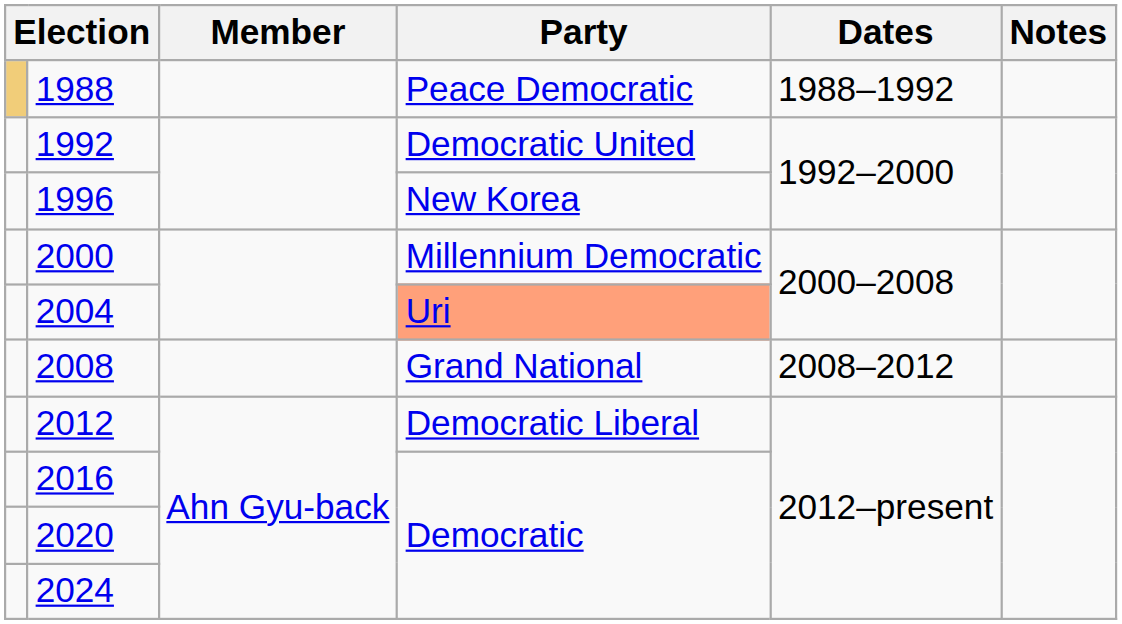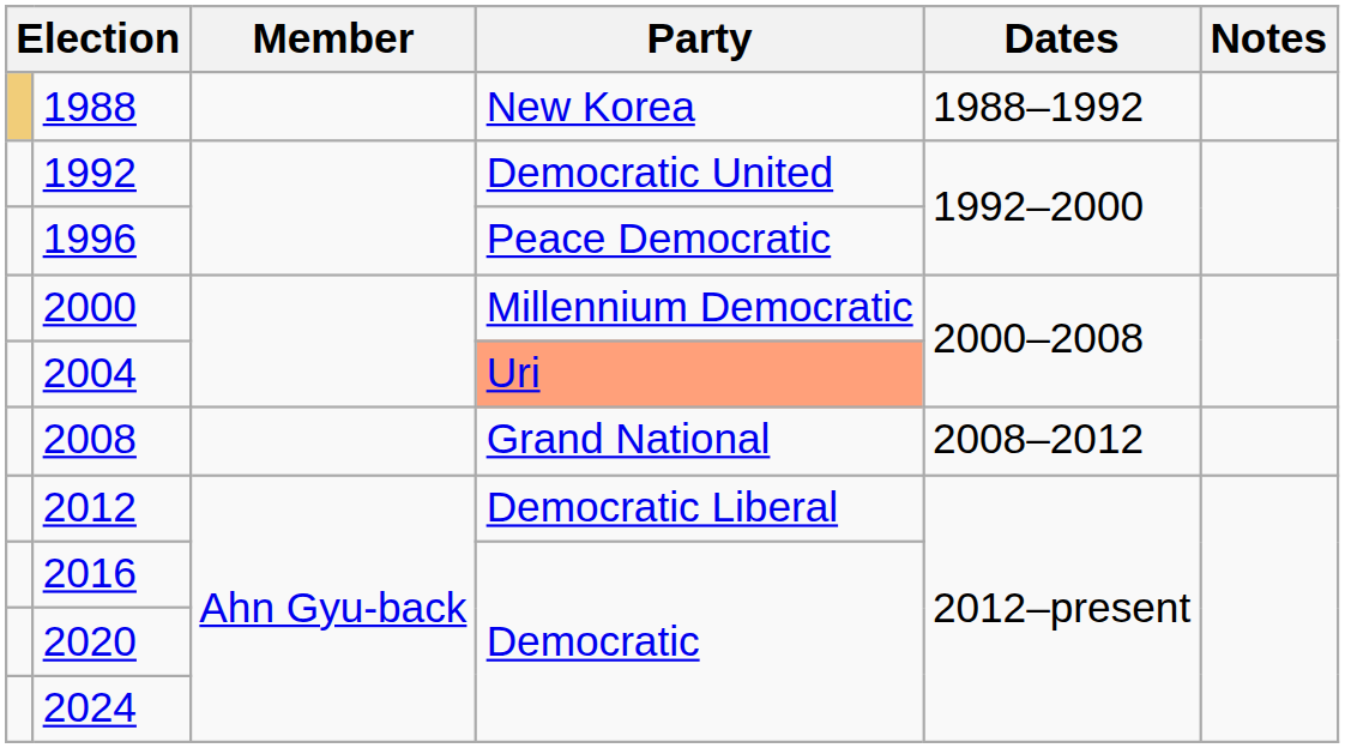1988 | Party: Peace Democratic -> New Korea
1996 | Party: New Korea -> Peace Democratic
